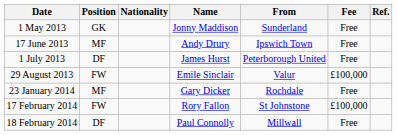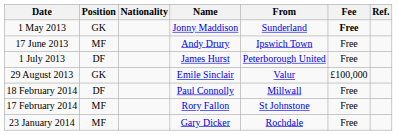1 May 2013 | Fee: normal -> bold
29 August 2013 | Position: FW -> GK
rows swapped: 23 January 2014 <-> 18 February 2014
17 February 2014 | Position: FW -> MF
17 February 2014 | Fee: £100,000 -> Free
